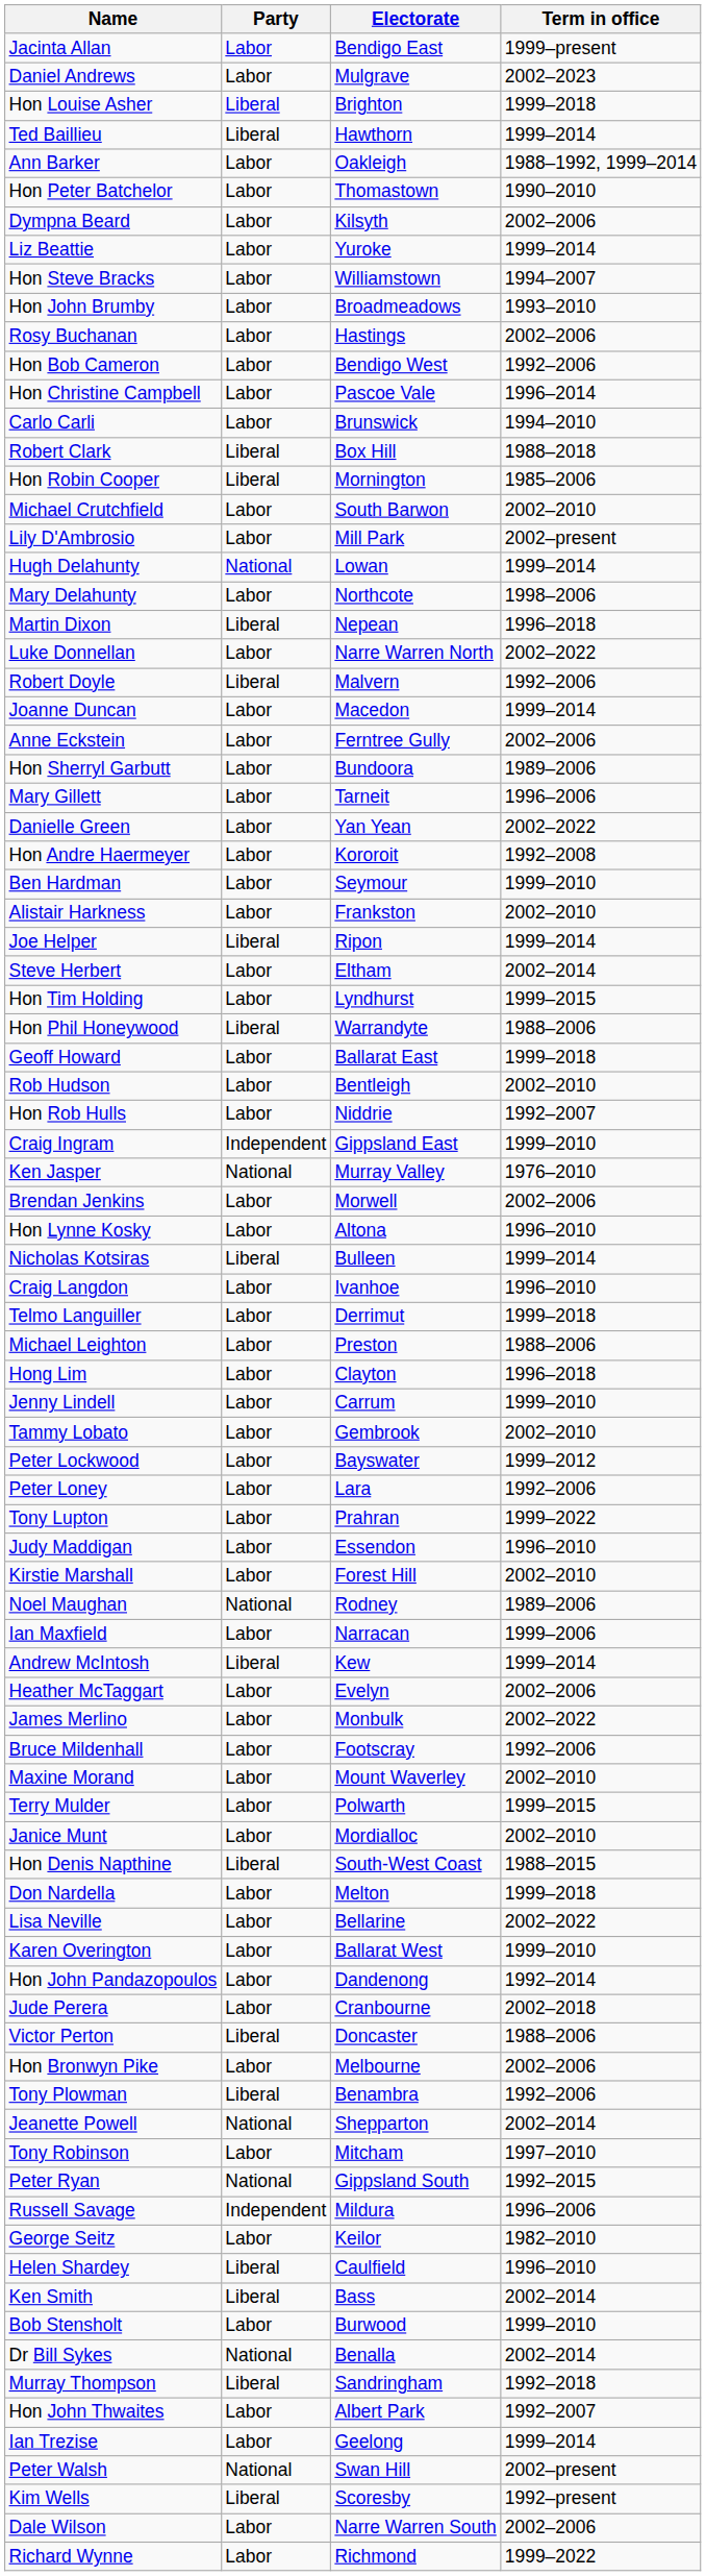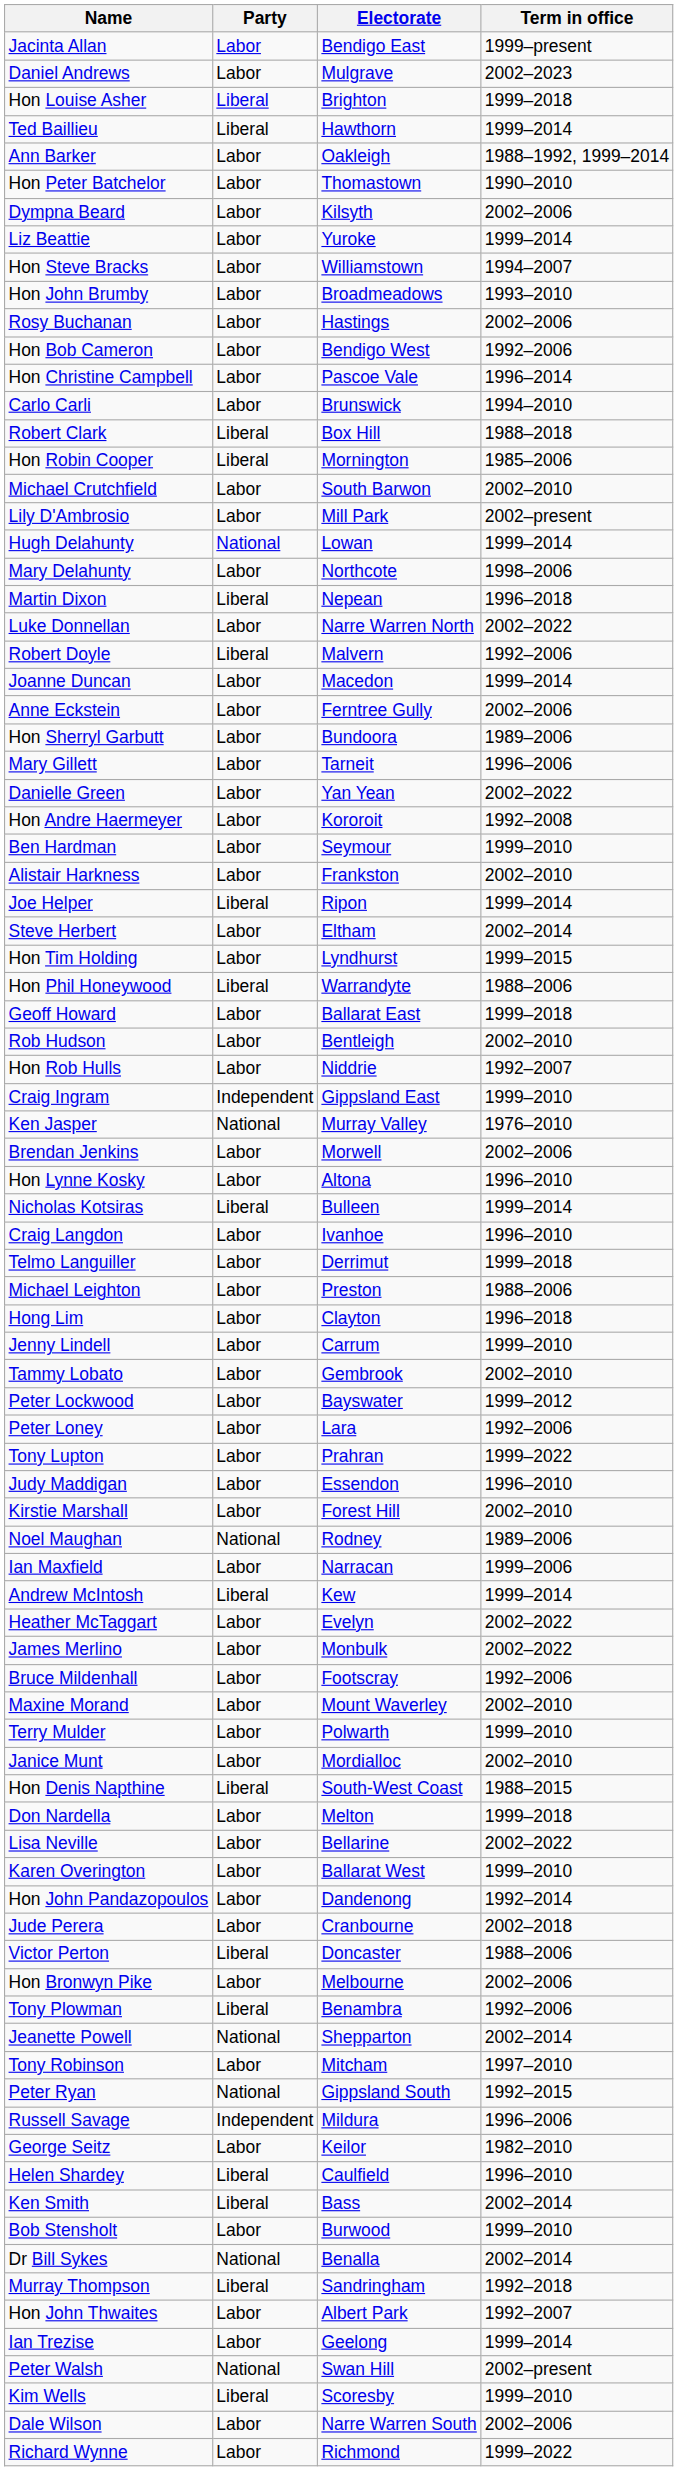Heather McTaggart | Term in office: 2002–2006 -> 2002–2022
Terry Mulder | Term in office: 1999–2015 -> 1999–2010
Kim Wells | Term in office: 1992–present -> 1999–2010
